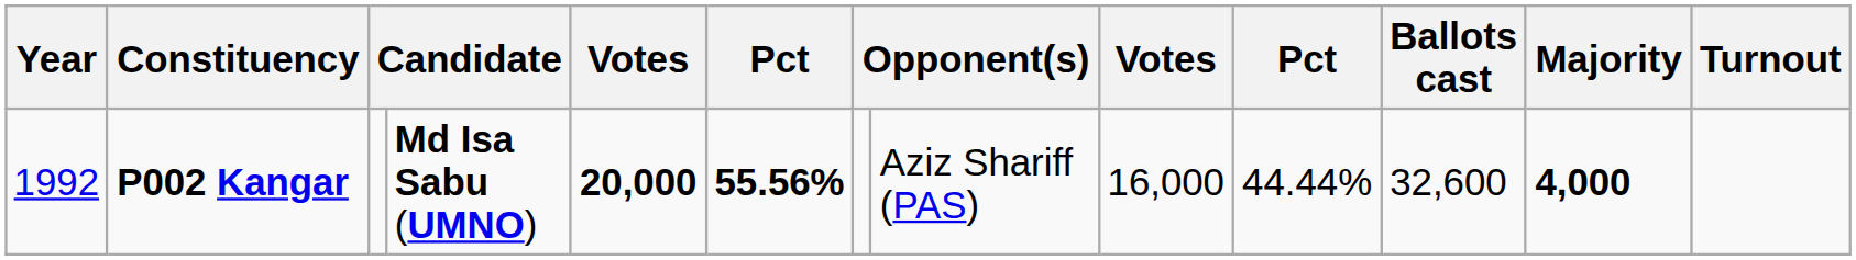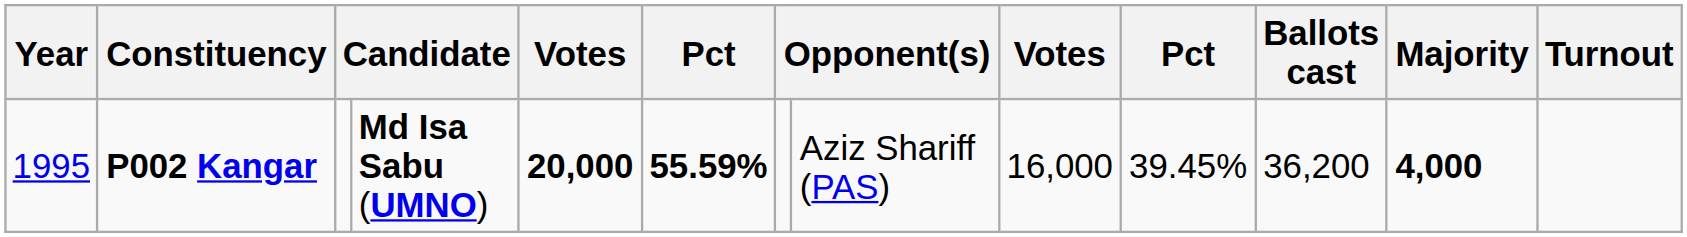P002 Kangar | Year: 1992 -> 1995
P002 Kangar | column 6: 55.56% -> 55.59%
P002 Kangar | column 10: 44.44% -> 39.45%
P002 Kangar | Ballots cast: 32,600 -> 36,200
